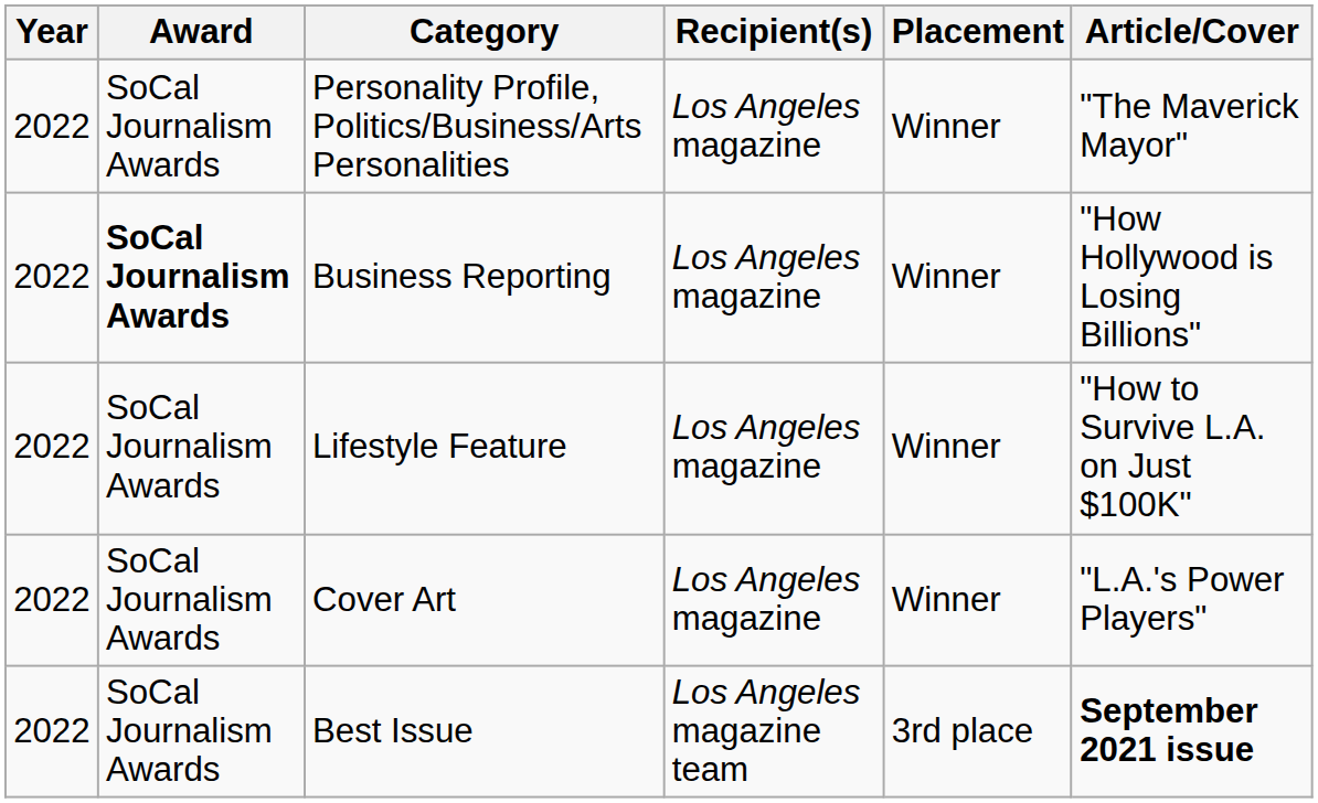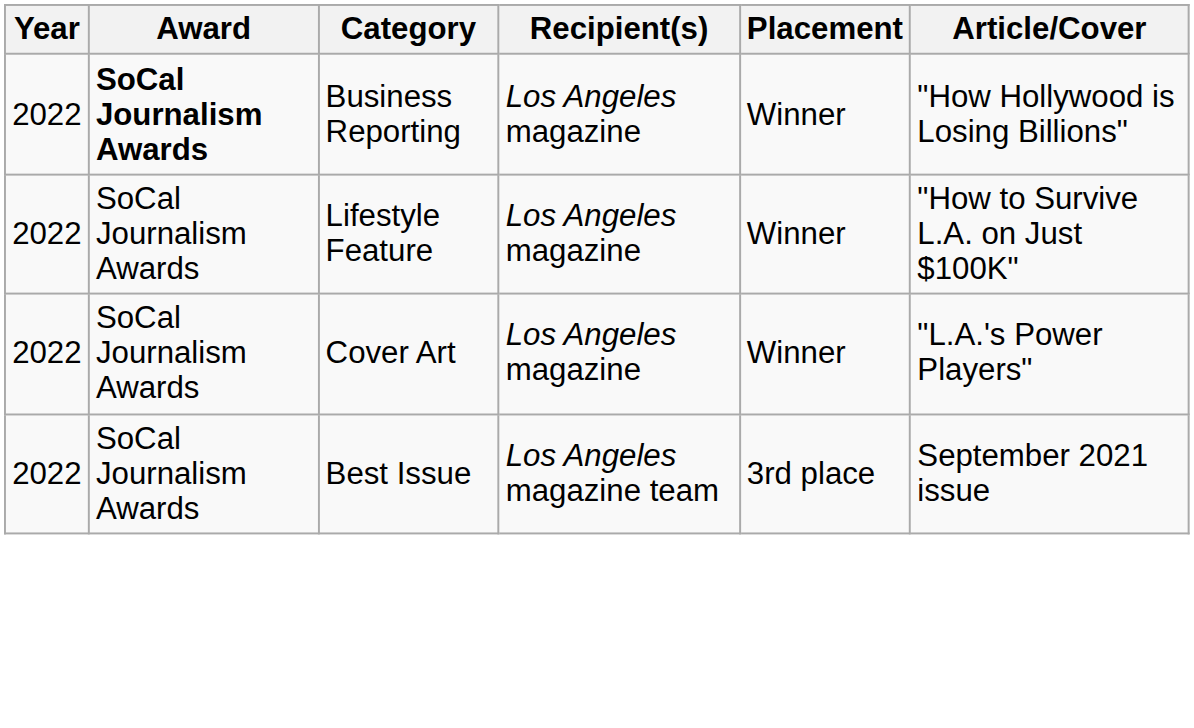- row: 2022 | SoCal Journalism Awards | Personality Profile, Politics/Business/Arts Personalities | Los Angeles magazine | Winner | "The Maverick Mayor"
Best Issue | Article/Cover: bold -> normal
